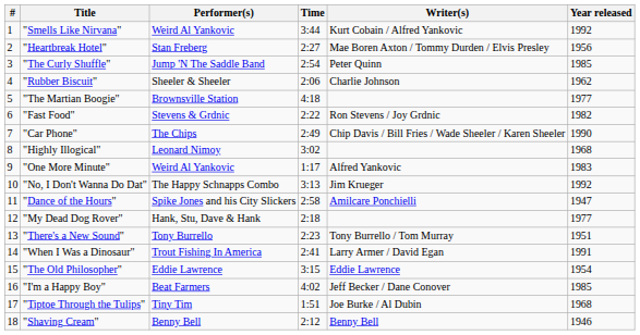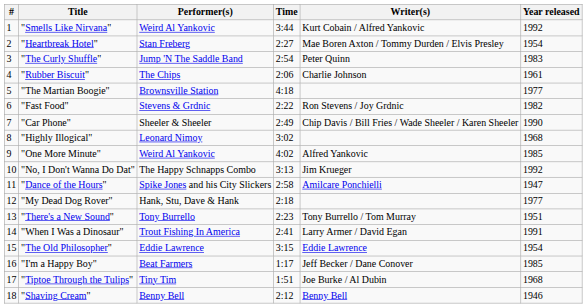"Heartbreak Hotel" | Year released: 1956 -> 1954
"The Curly Shuffle" | Year released: 1985 -> 1983
"Rubber Biscuit" | Performer(s): Sheeler & Sheeler -> The Chips
"Rubber Biscuit" | Year released: 1962 -> 1961
"Car Phone" | Performer(s): The Chips -> Sheeler & Sheeler
"One More Minute" | Time: 1:17 -> 4:02
"One More Minute" | Year released: 1983 -> 1985
"I'm a Happy Boy" | Time: 4:02 -> 1:17
